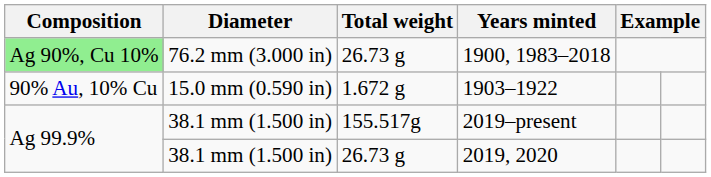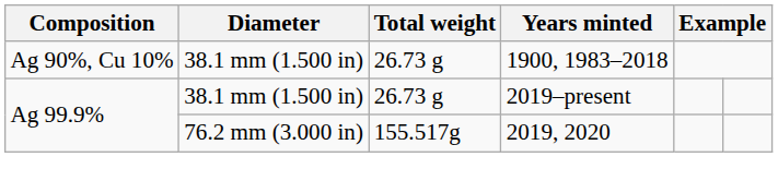1900, 1983–2018 | Composition: lightgreen background -> no background
1900, 1983–2018 | Diameter: 76.2 mm (3.000 in) -> 38.1 mm (1.500 in)
- row: 90% Au, 10% Cu | 15.0 mm (0.590 in) | 1.672 g | 1903–1922
2019–present | Total weight: 155.517g -> 26.73 g
2019, 2020 | Diameter: 38.1 mm (1.500 in) -> 76.2 mm (3.000 in)
2019, 2020 | Total weight: 26.73 g -> 155.517g
